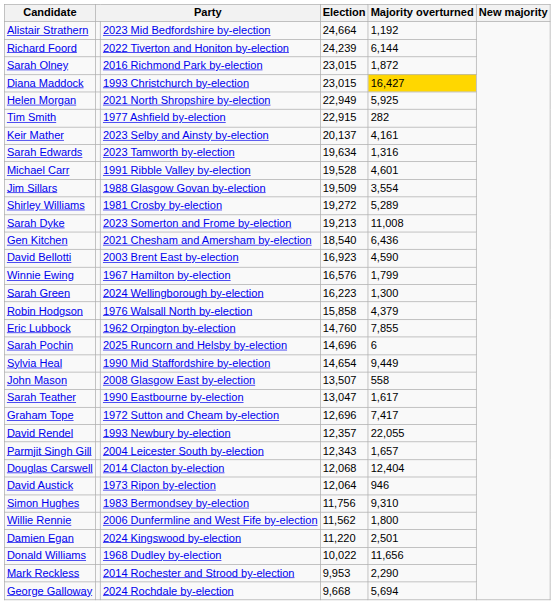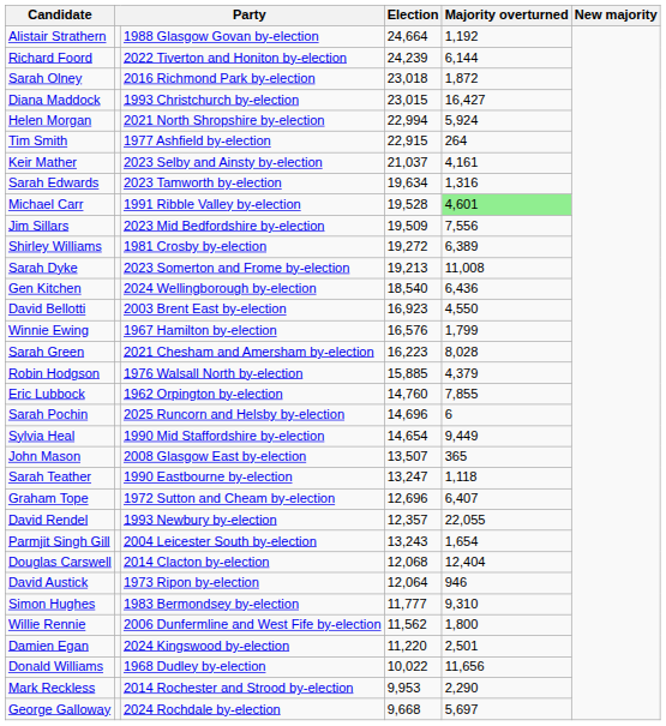Alistair Strathern | column 3: 2023 Mid Bedfordshire by-election -> 1988 Glasgow Govan by-election
Sarah Olney | Election: 23,015 -> 23,018
Diana Maddock | Majority overturned: gold background -> no background
Helen Morgan | Election: 22,949 -> 22,994
Helen Morgan | Majority overturned: 5,925 -> 5,924
Tim Smith | Majority overturned: 282 -> 264
Keir Mather | Election: 20,137 -> 21,037
Michael Carr | Majority overturned: no background -> lightgreen background
Jim Sillars | column 3: 1988 Glasgow Govan by-election -> 2023 Mid Bedfordshire by-election
Jim Sillars | Majority overturned: 3,554 -> 7,556
Shirley Williams | Majority overturned: 5,289 -> 6,389
Gen Kitchen | column 3: 2021 Chesham and Amersham by-election -> 2024 Wellingborough by-election
David Bellotti | Majority overturned: 4,590 -> 4,550
Sarah Green | column 3: 2024 Wellingborough by-election -> 2021 Chesham and Amersham by-election
Sarah Green | Majority overturned: 1,300 -> 8,028
Robin Hodgson | Election: 15,858 -> 15,885
John Mason | Majority overturned: 558 -> 365
Sarah Teather | Election: 13,047 -> 13,247
Sarah Teather | Majority overturned: 1,617 -> 1,118
Graham Tope | Majority overturned: 7,417 -> 6,407
Parmjit Singh Gill | Election: 12,343 -> 13,243
Parmjit Singh Gill | Majority overturned: 1,657 -> 1,654
Simon Hughes | Election: 11,756 -> 11,777
George Galloway | Majority overturned: 5,694 -> 5,697
